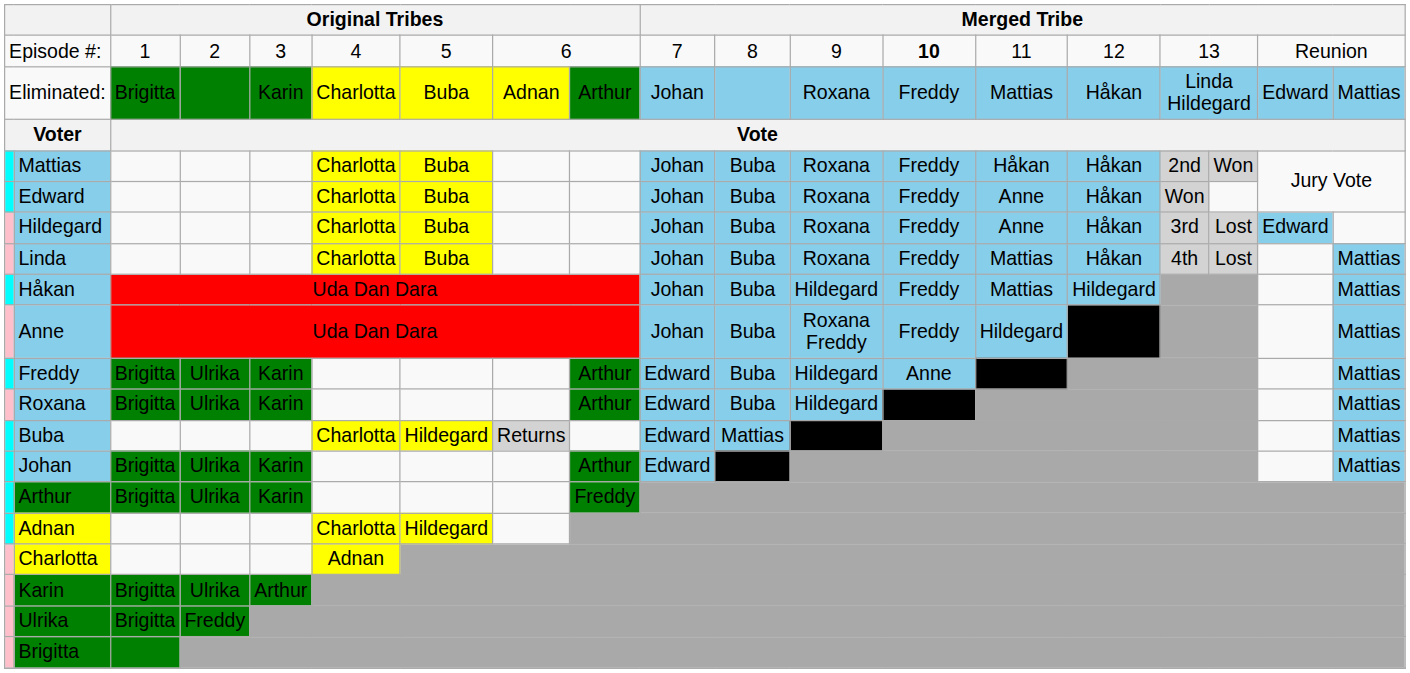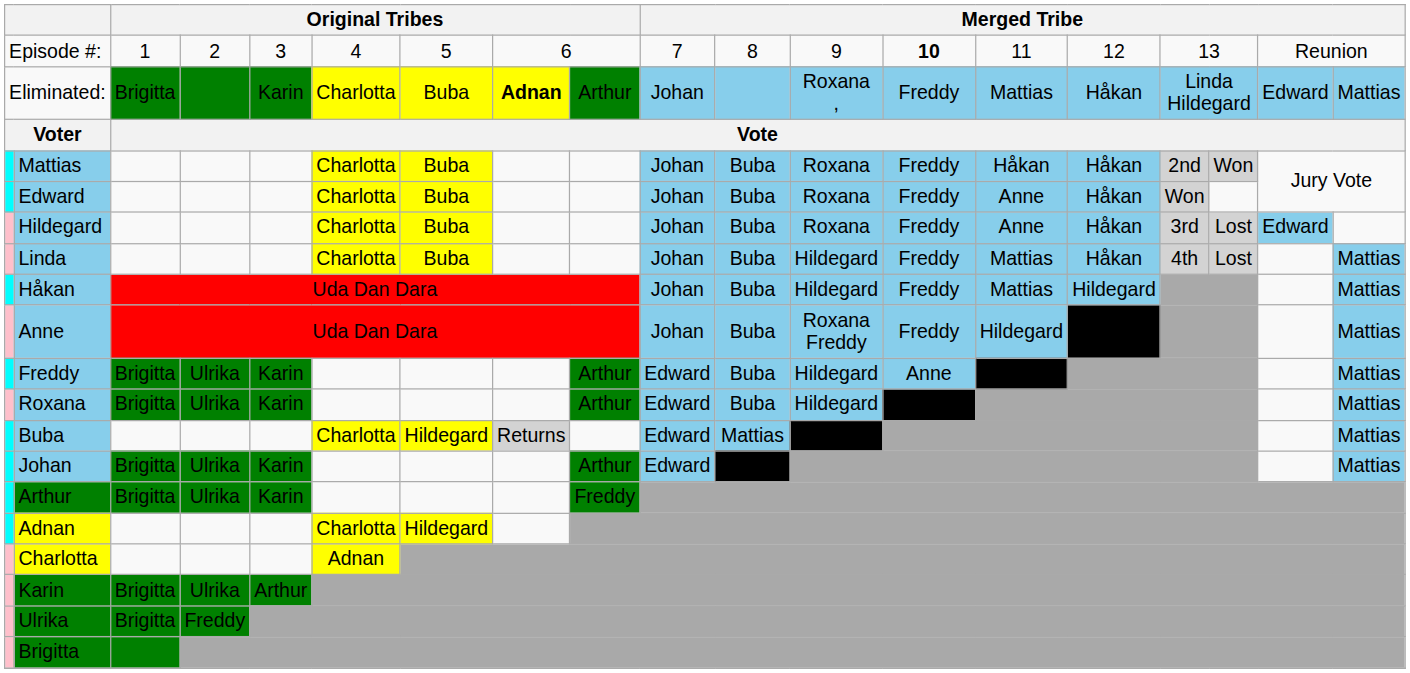Eliminated: | column 8: normal -> bold
Eliminated: | column 12: Roxana -> Roxana ,
Linda | column 12: Roxana -> Hildegard
